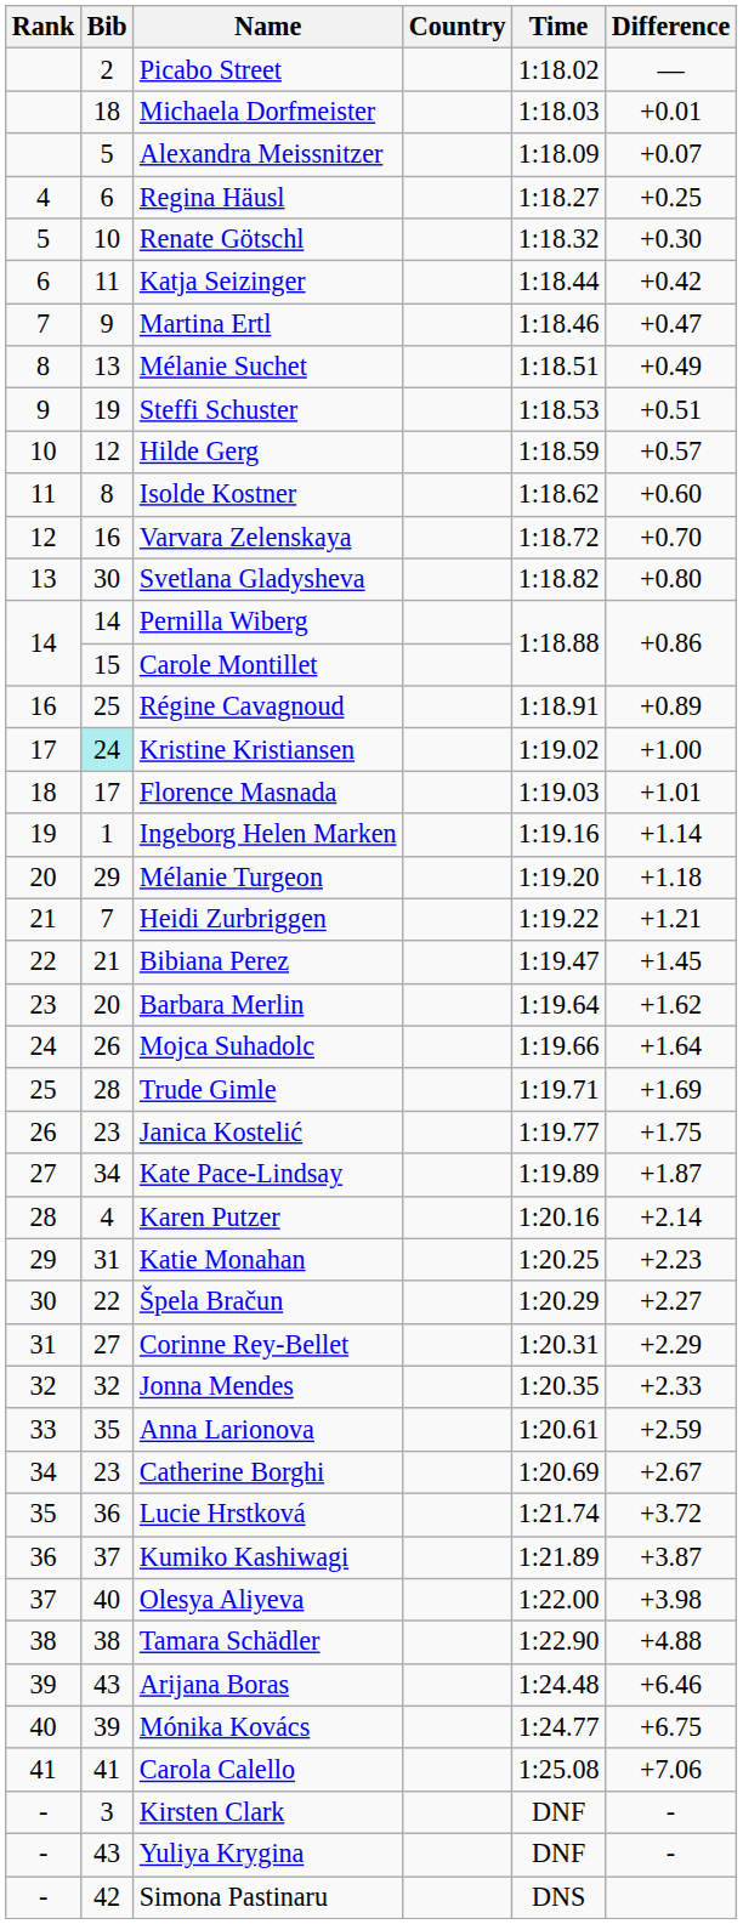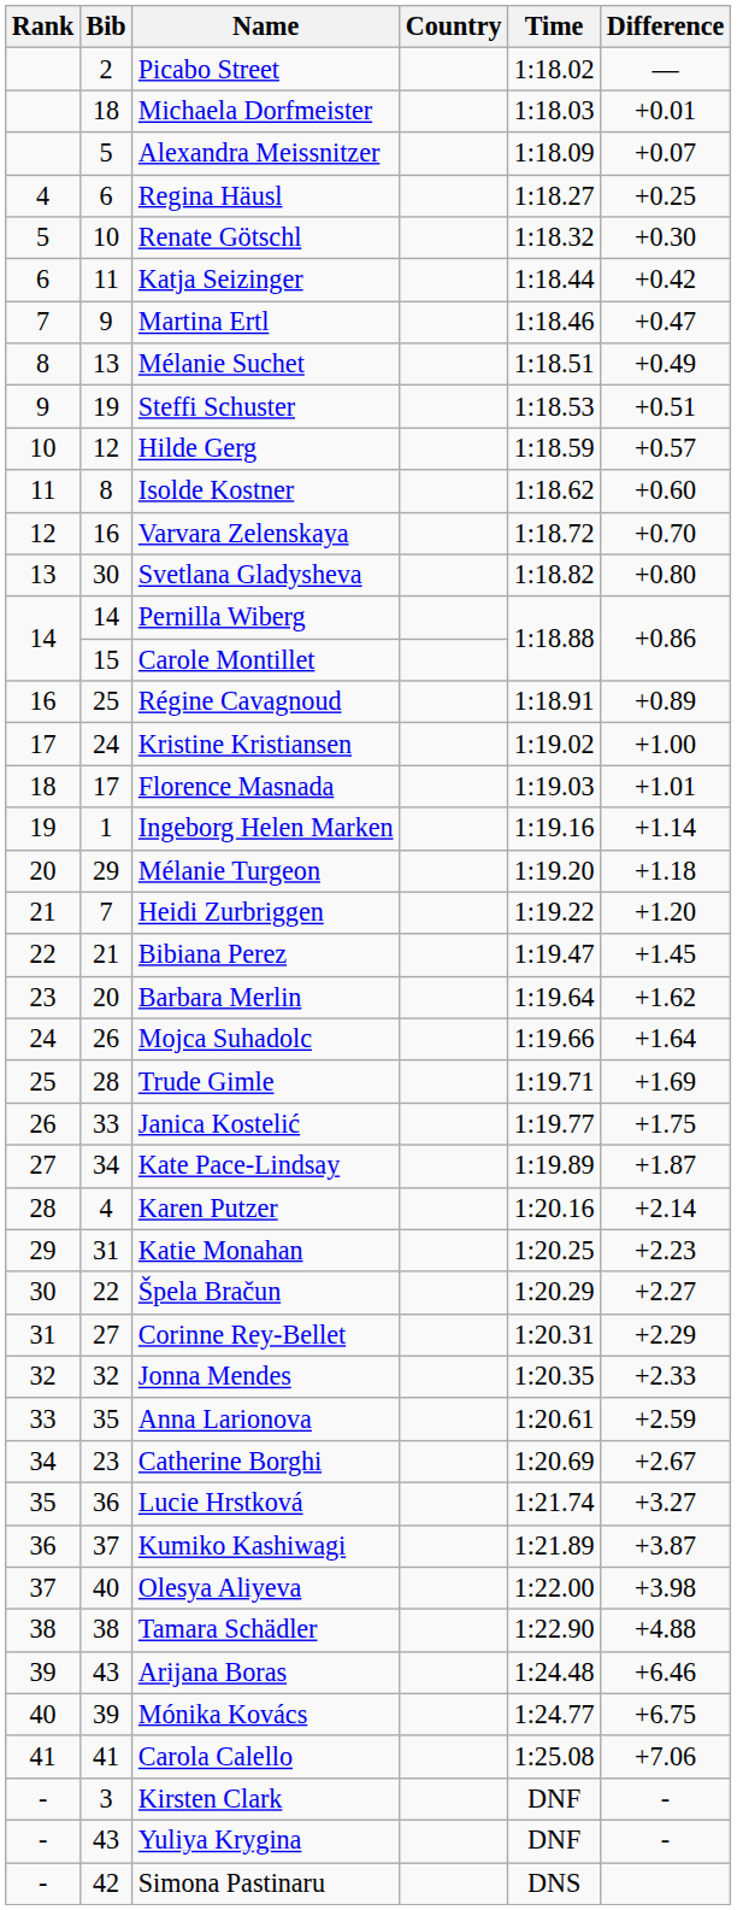Kristine Kristiansen | Bib: paleturquoise background -> no background
Heidi Zurbriggen | Difference: +1.21 -> +1.20
Janica Kostelić | Bib: 23 -> 33
Lucie Hrstková | Difference: +3.72 -> +3.27
